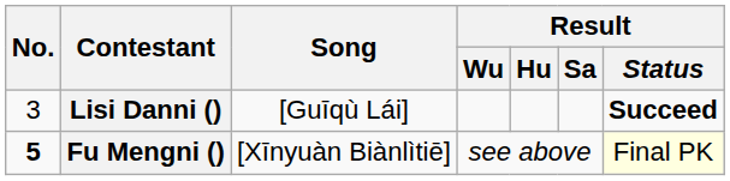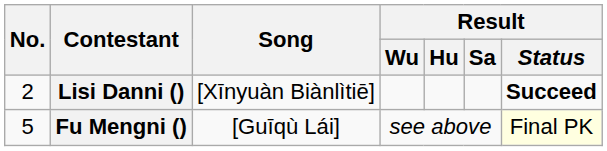Lisi Danni () | No.: 3 -> 2
Lisi Danni () | Song: [Guīqù Lái] -> [Xīnyuàn Biànlìtiē]
Fu Mengni () | No.: bold -> normal
Fu Mengni () | Song: [Xīnyuàn Biànlìtiē] -> [Guīqù Lái]
